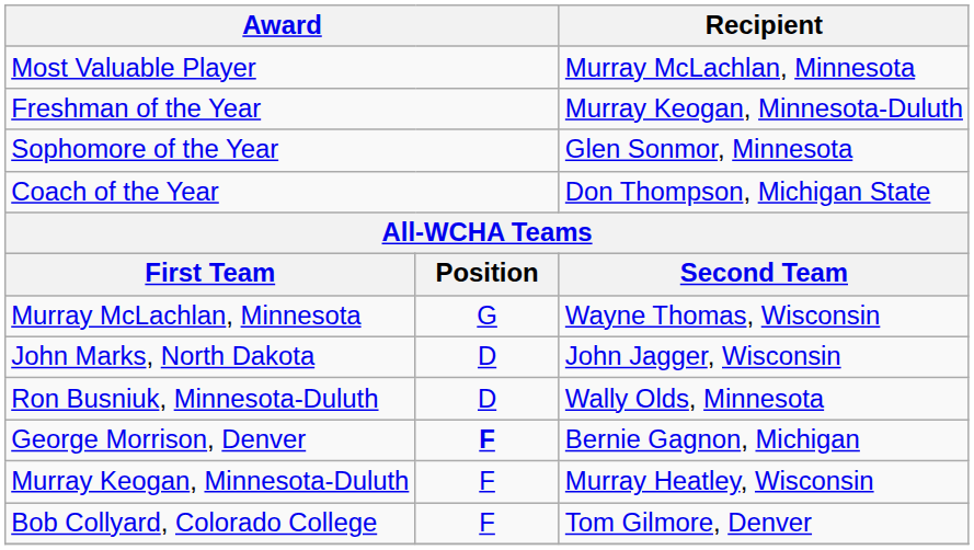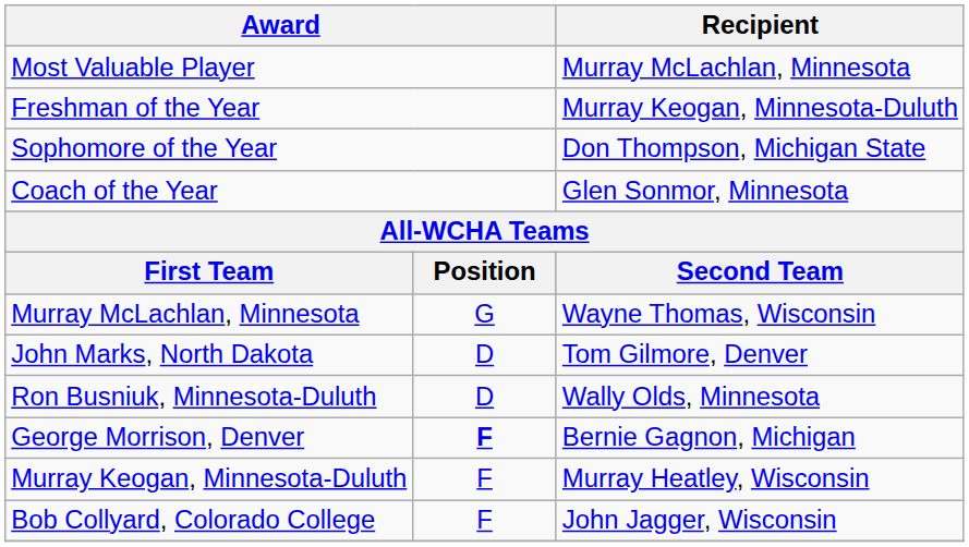Sophomore of the Year | Recipient: Glen Sonmor, Minnesota -> Don Thompson, Michigan State
Coach of the Year | Recipient: Don Thompson, Michigan State -> Glen Sonmor, Minnesota
John Marks, North Dakota | Recipient: John Jagger, Wisconsin -> Tom Gilmore, Denver
Bob Collyard, Colorado College | Recipient: Tom Gilmore, Denver -> John Jagger, Wisconsin
